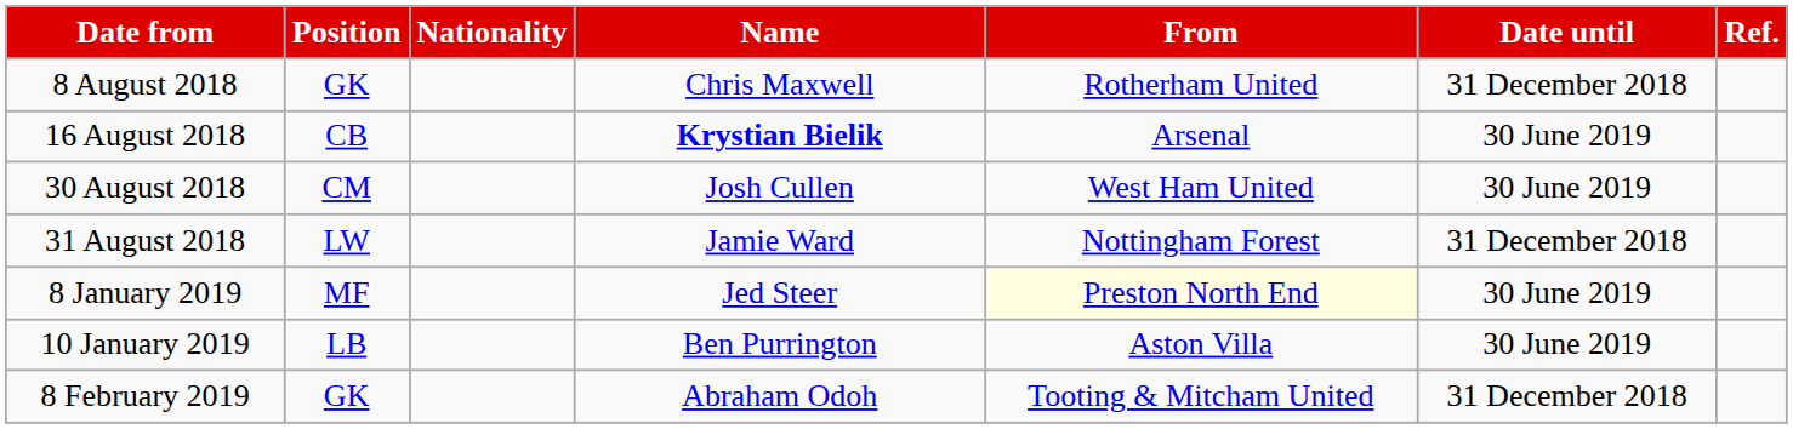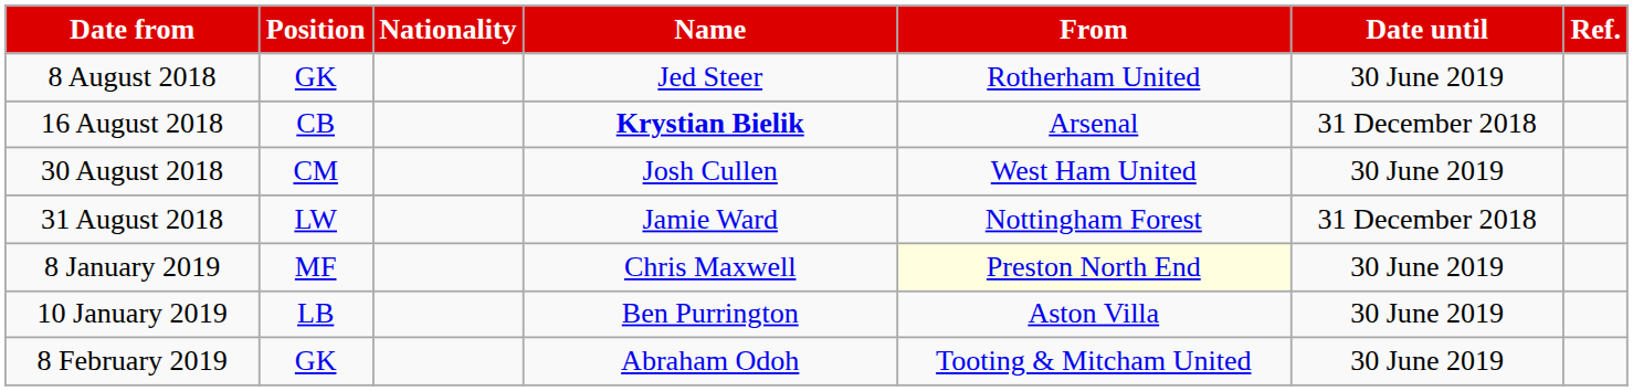8 August 2018 | Name: Chris Maxwell -> Jed Steer
8 August 2018 | Date until: 31 December 2018 -> 30 June 2019
16 August 2018 | Date until: 30 June 2019 -> 31 December 2018
8 January 2019 | Name: Jed Steer -> Chris Maxwell
8 February 2019 | Date until: 31 December 2018 -> 30 June 2019
